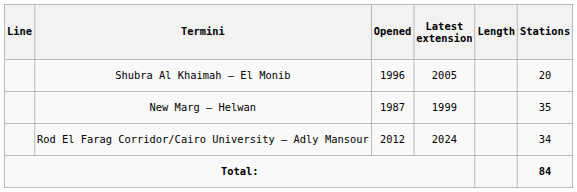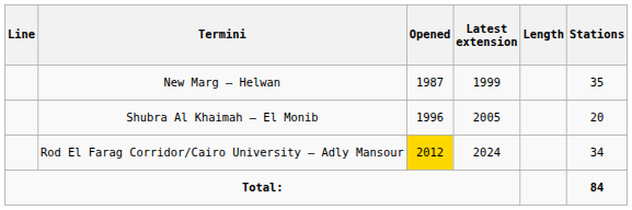rows swapped: New Marg – Helwan <-> Shubra Al Khaimah – El Monib
Rod El Farag Corridor/Cairo University – Adly Mansour | Opened: no background -> gold background
